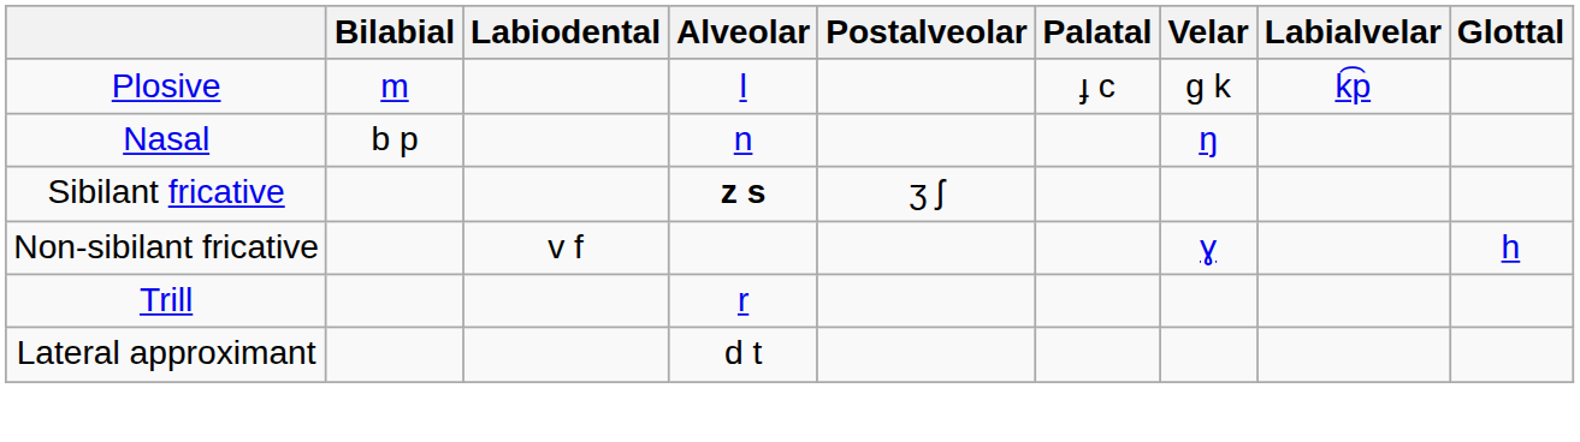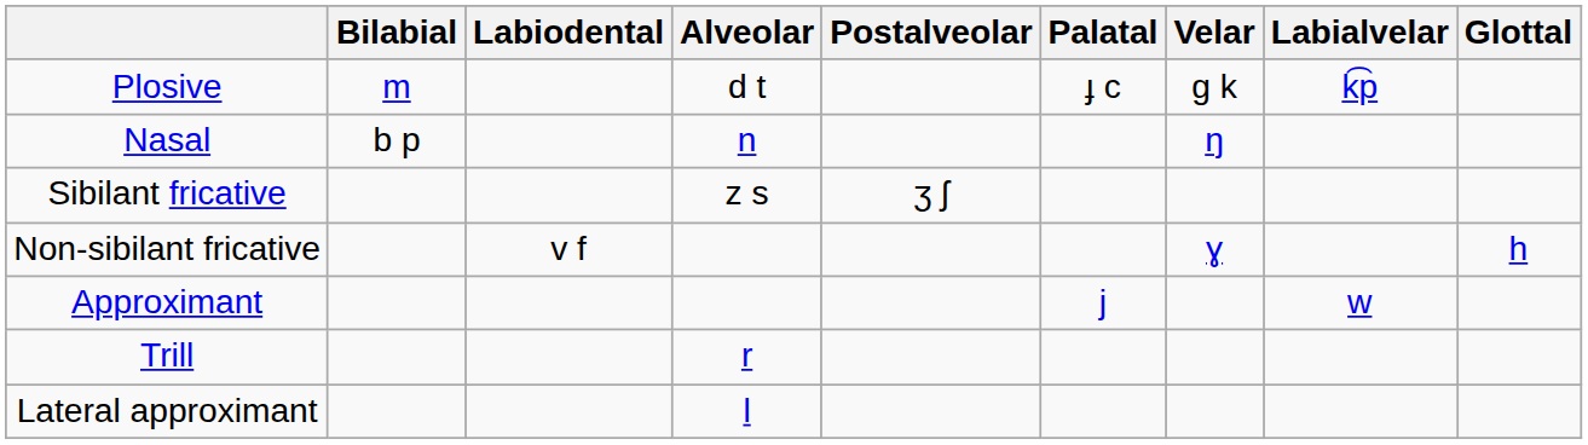Plosive | Alveolar: l -> d t
Sibilant fricative | Alveolar: bold -> normal
+ row: Approximant | j | w
Lateral approximant | Alveolar: d t -> l
